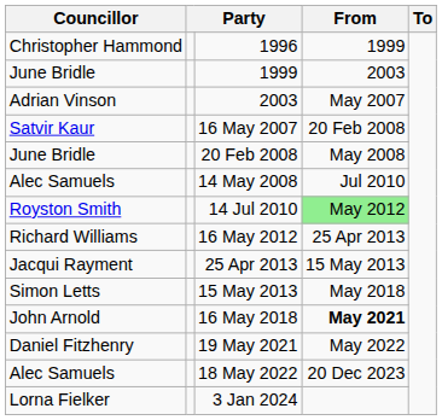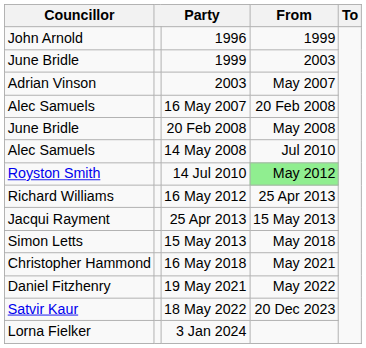1996 | Councillor: Christopher Hammond -> John Arnold
16 May 2007 | Councillor: Satvir Kaur -> Alec Samuels
16 May 2018 | Councillor: John Arnold -> Christopher Hammond
16 May 2018 | From: bold -> normal
18 May 2022 | Councillor: Alec Samuels -> Satvir Kaur
